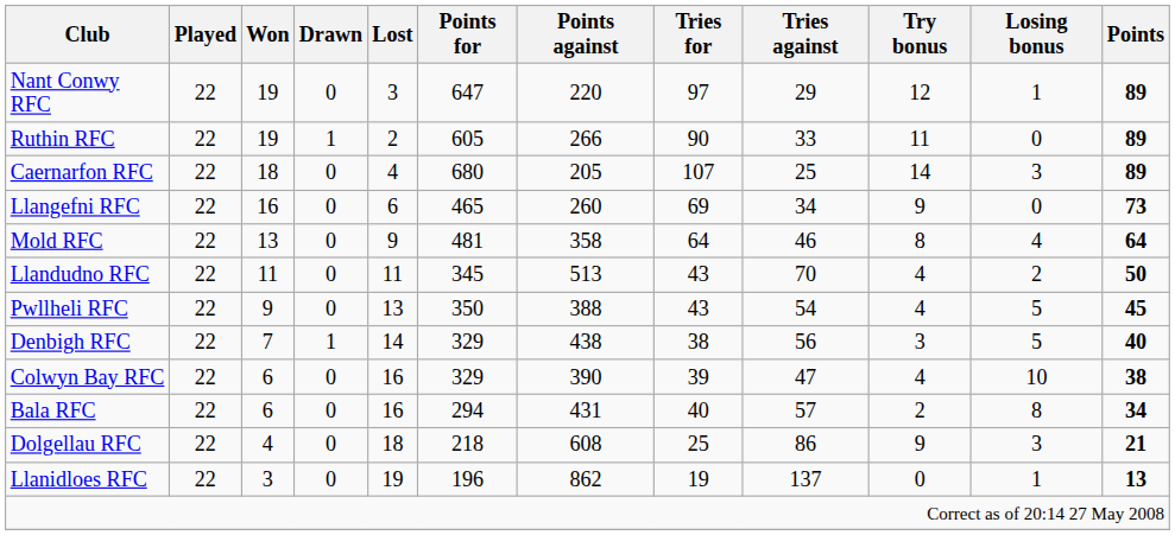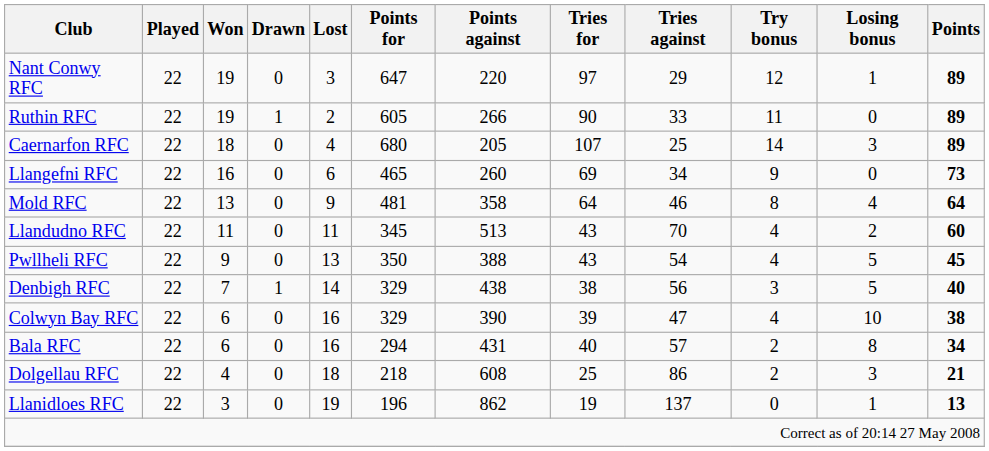Llandudno RFC | Points: 50 -> 60
Dolgellau RFC | Try bonus: 9 -> 2
